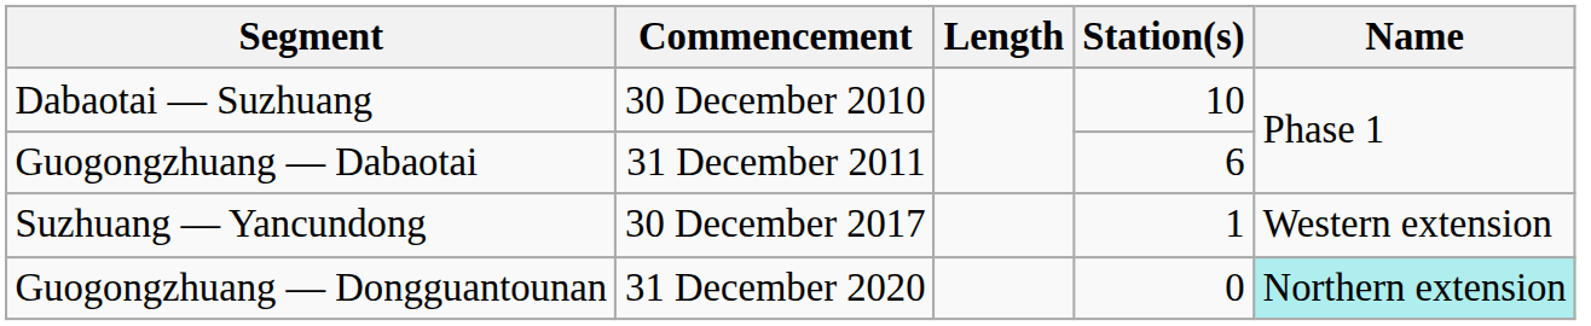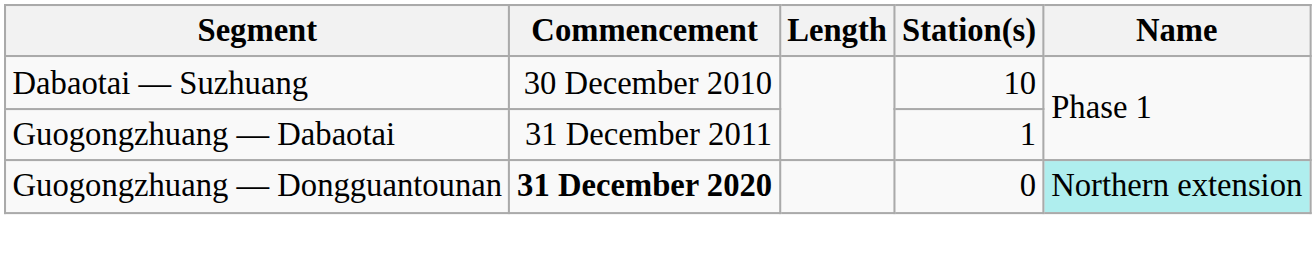Guogongzhuang — Dabaotai | Station(s): 6 -> 1
- row: Suzhuang — Yancundong | 30 December 2017 | 1 | Western extension
Guogongzhuang — Dongguantounan | Commencement: normal -> bold
